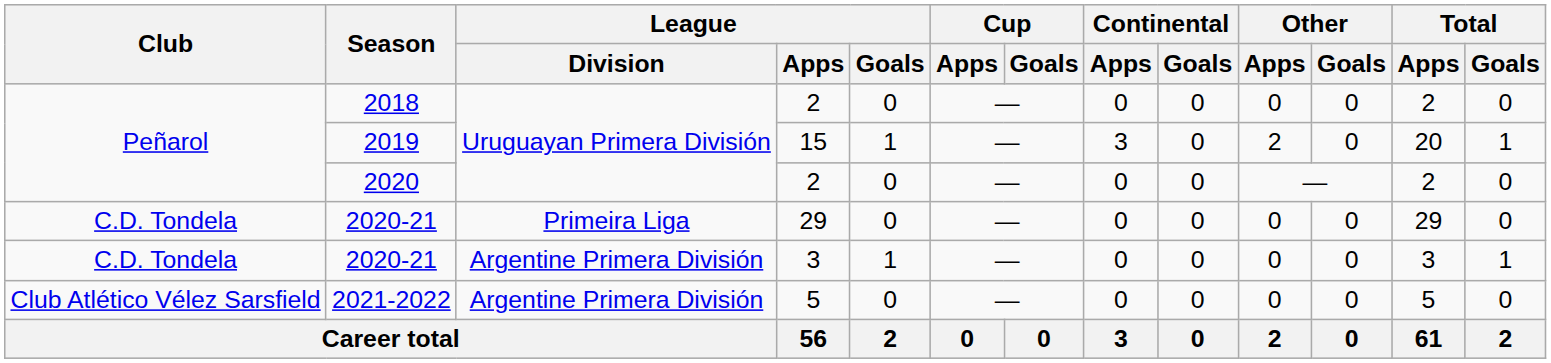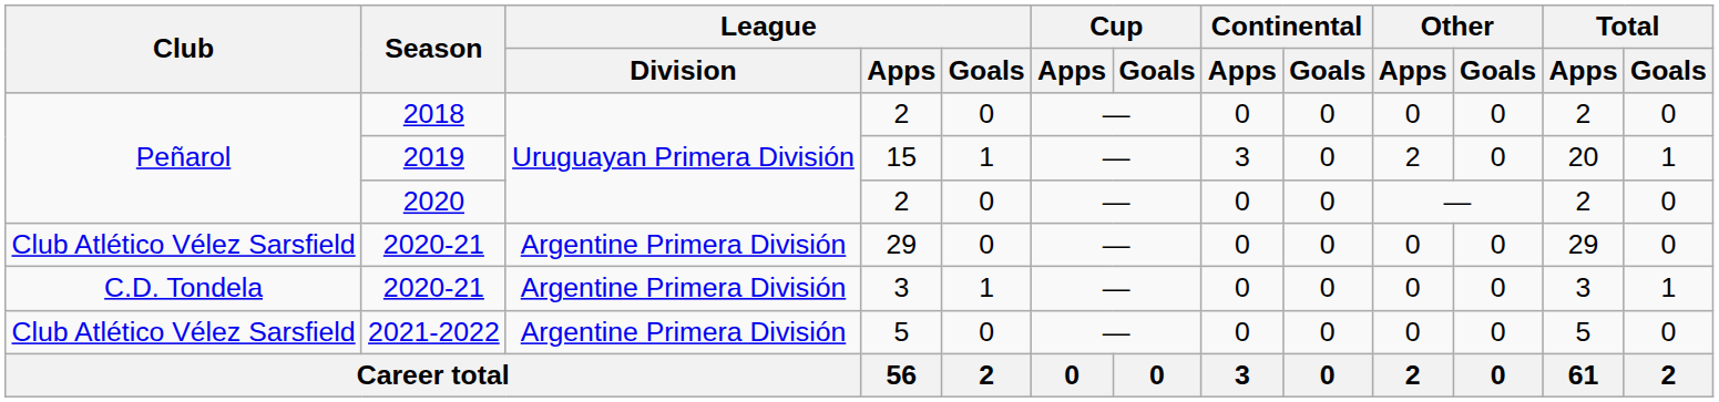2020-21 / 29 | Club: C.D. Tondela -> Club Atlético Vélez Sarsfield
2020-21 / 29 | League / Division: Primeira Liga -> Argentine Primera División
